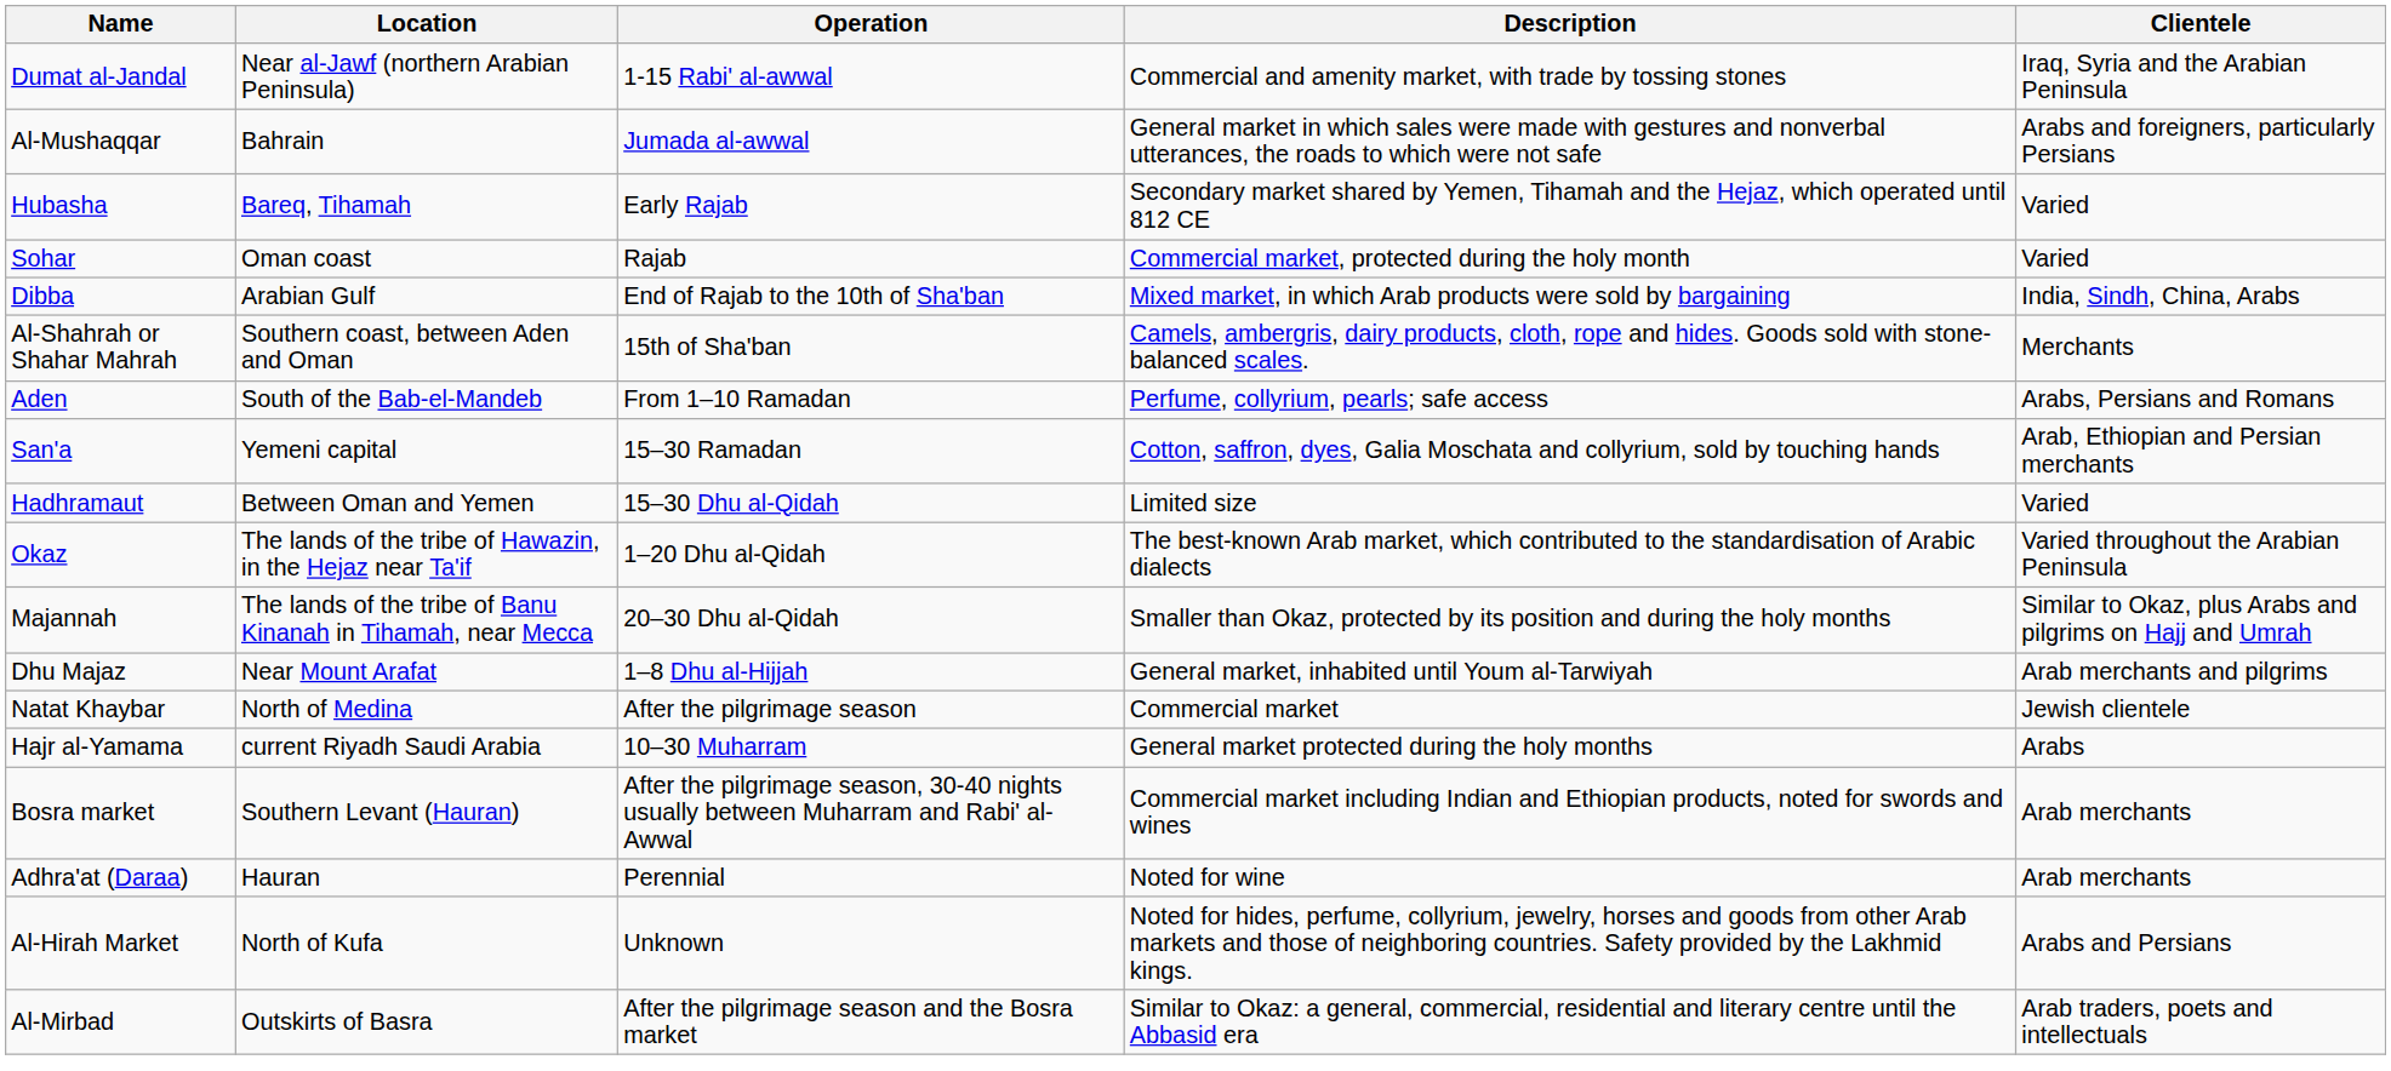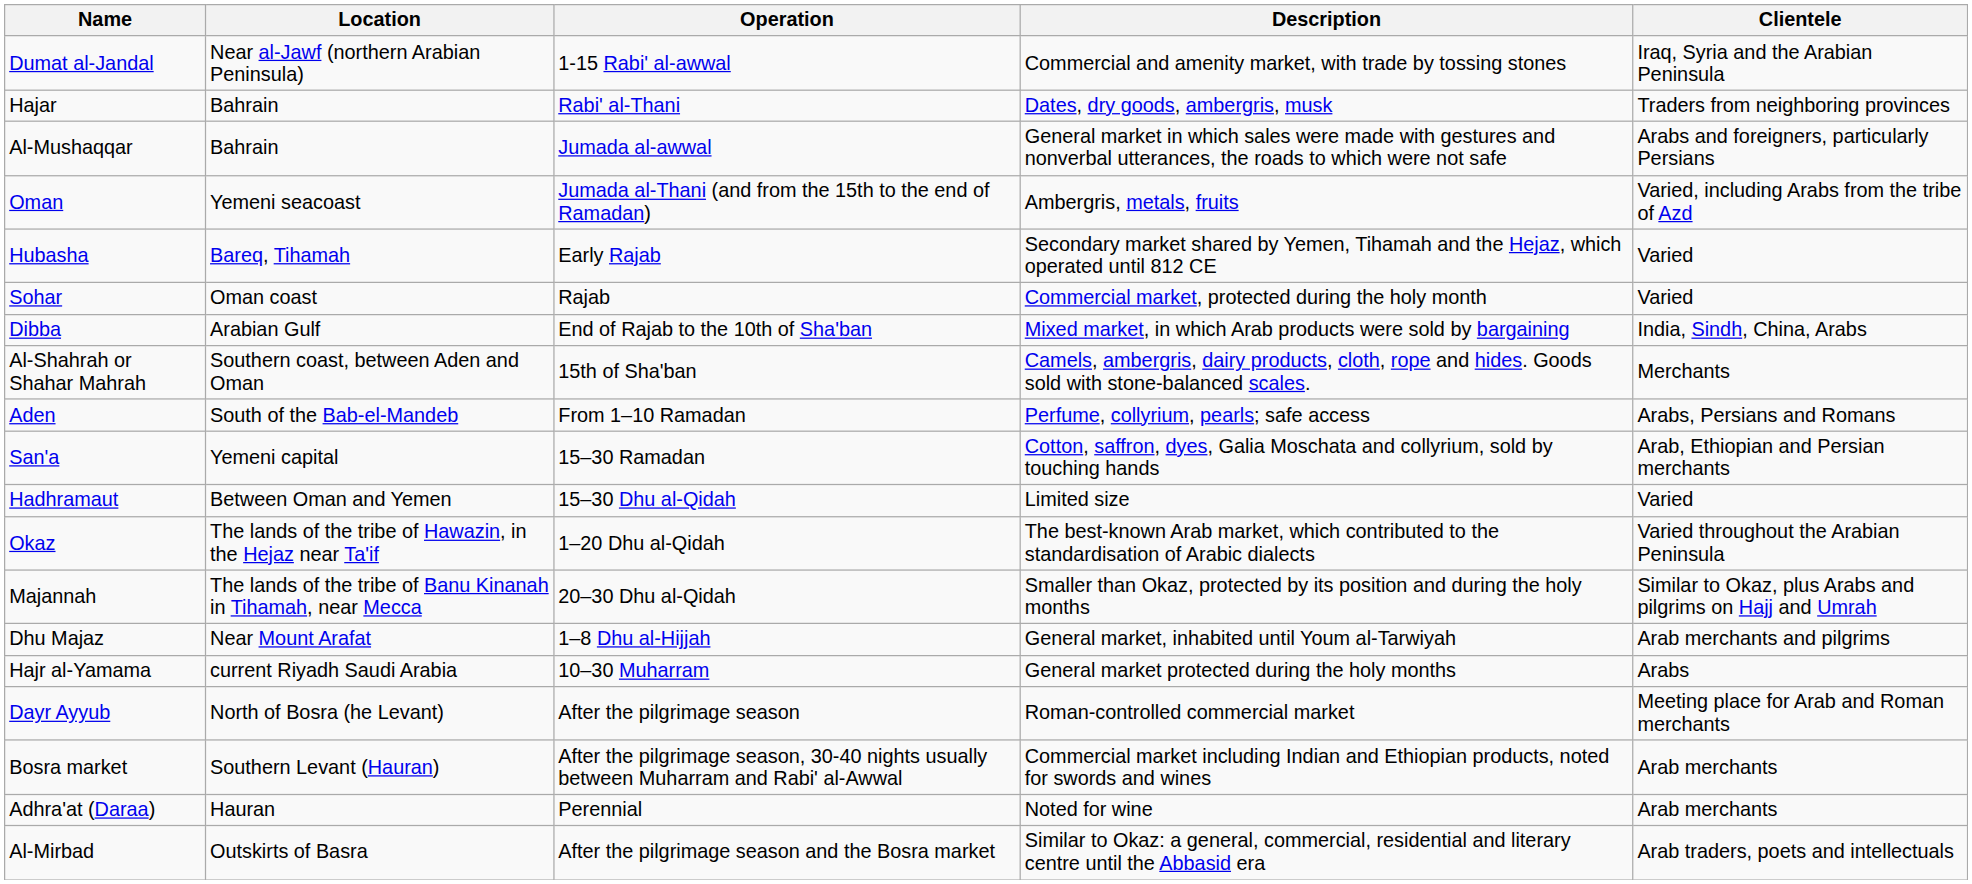+ row: Hajar | Bahrain | Rabi' al-Thani | Dates, dry goods, ambergris, musk | Traders from neighboring provinces
+ row: Oman | Yemeni seacoast | Jumada al-Thani (and from the 15th to the end of Ramadan) | Ambergris, metals, fruits | Varied, including Arabs from the tribe of Azd
- row: Natat Khaybar | North of Medina | After the pilgrimage season | Commercial market | Jewish clientele
+ row: Dayr Ayyub | North of Bosra (he Levant) | After the pilgrimage season | Roman-controlled commercial market | Meeting place for Arab and Roman merchants
- row: Al-Hirah Market | North of Kufa | Unknown | Noted for hides, perfume, collyrium, jewelry, horses and goods from other Arab markets and those of neighboring countries. Safety provided by the Lakhmid kings. | Arabs and Persians
